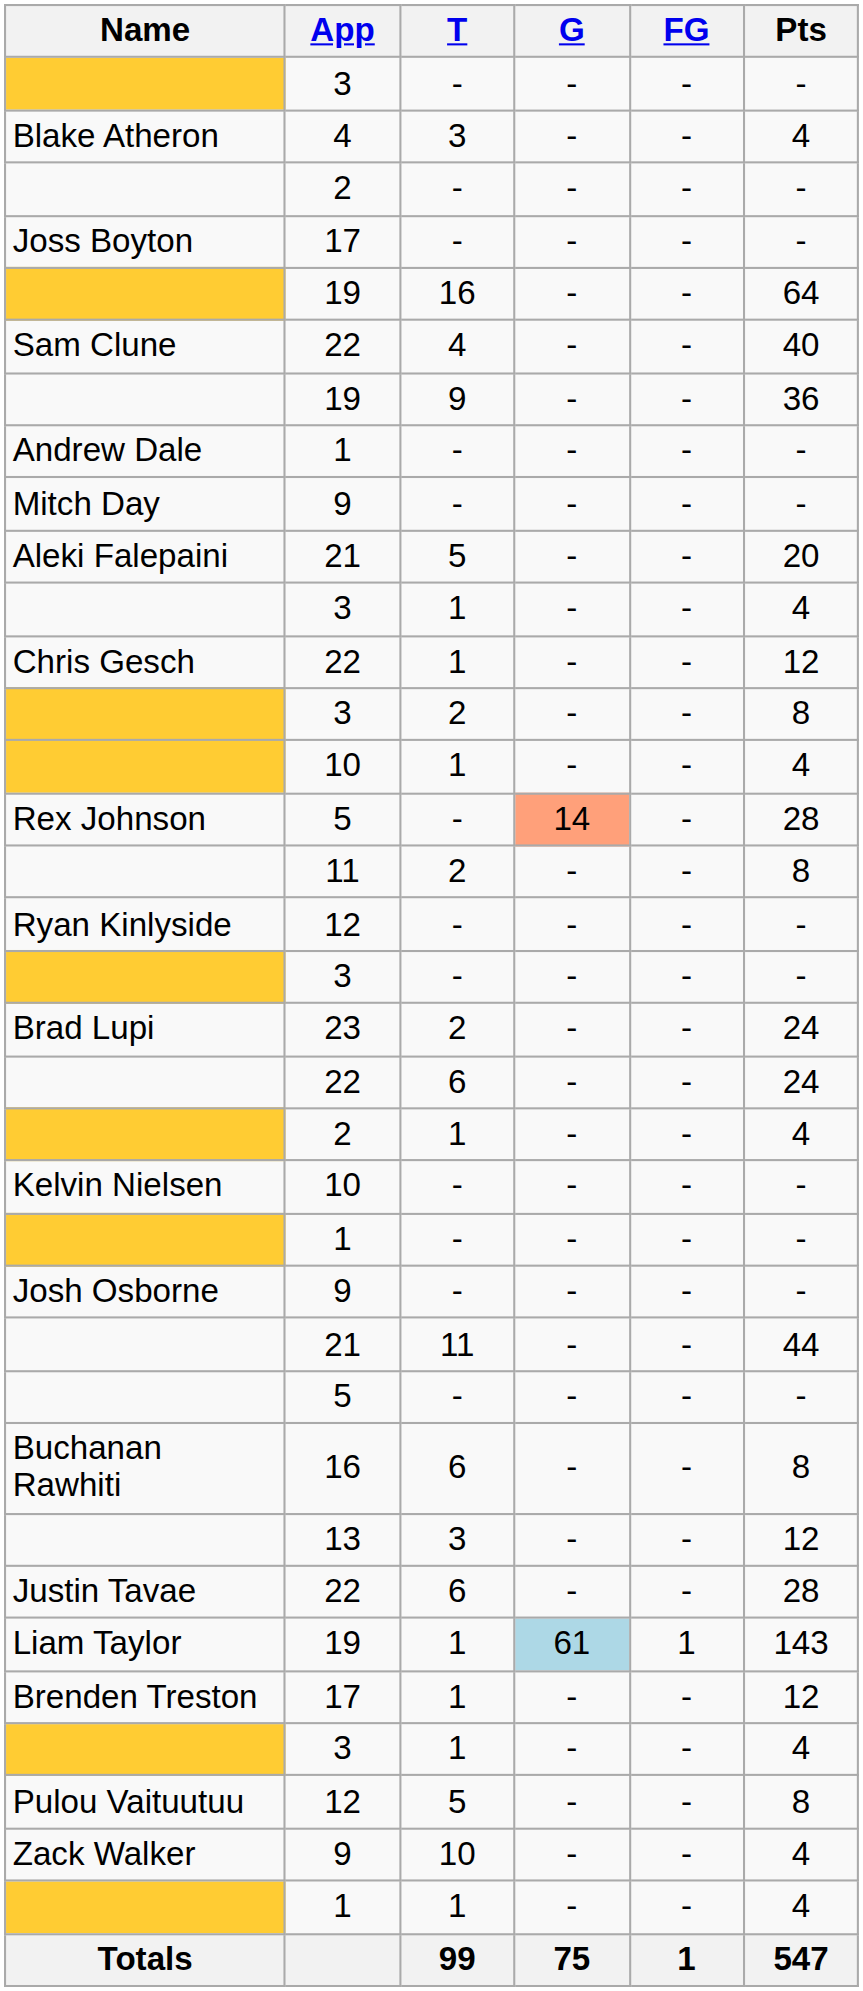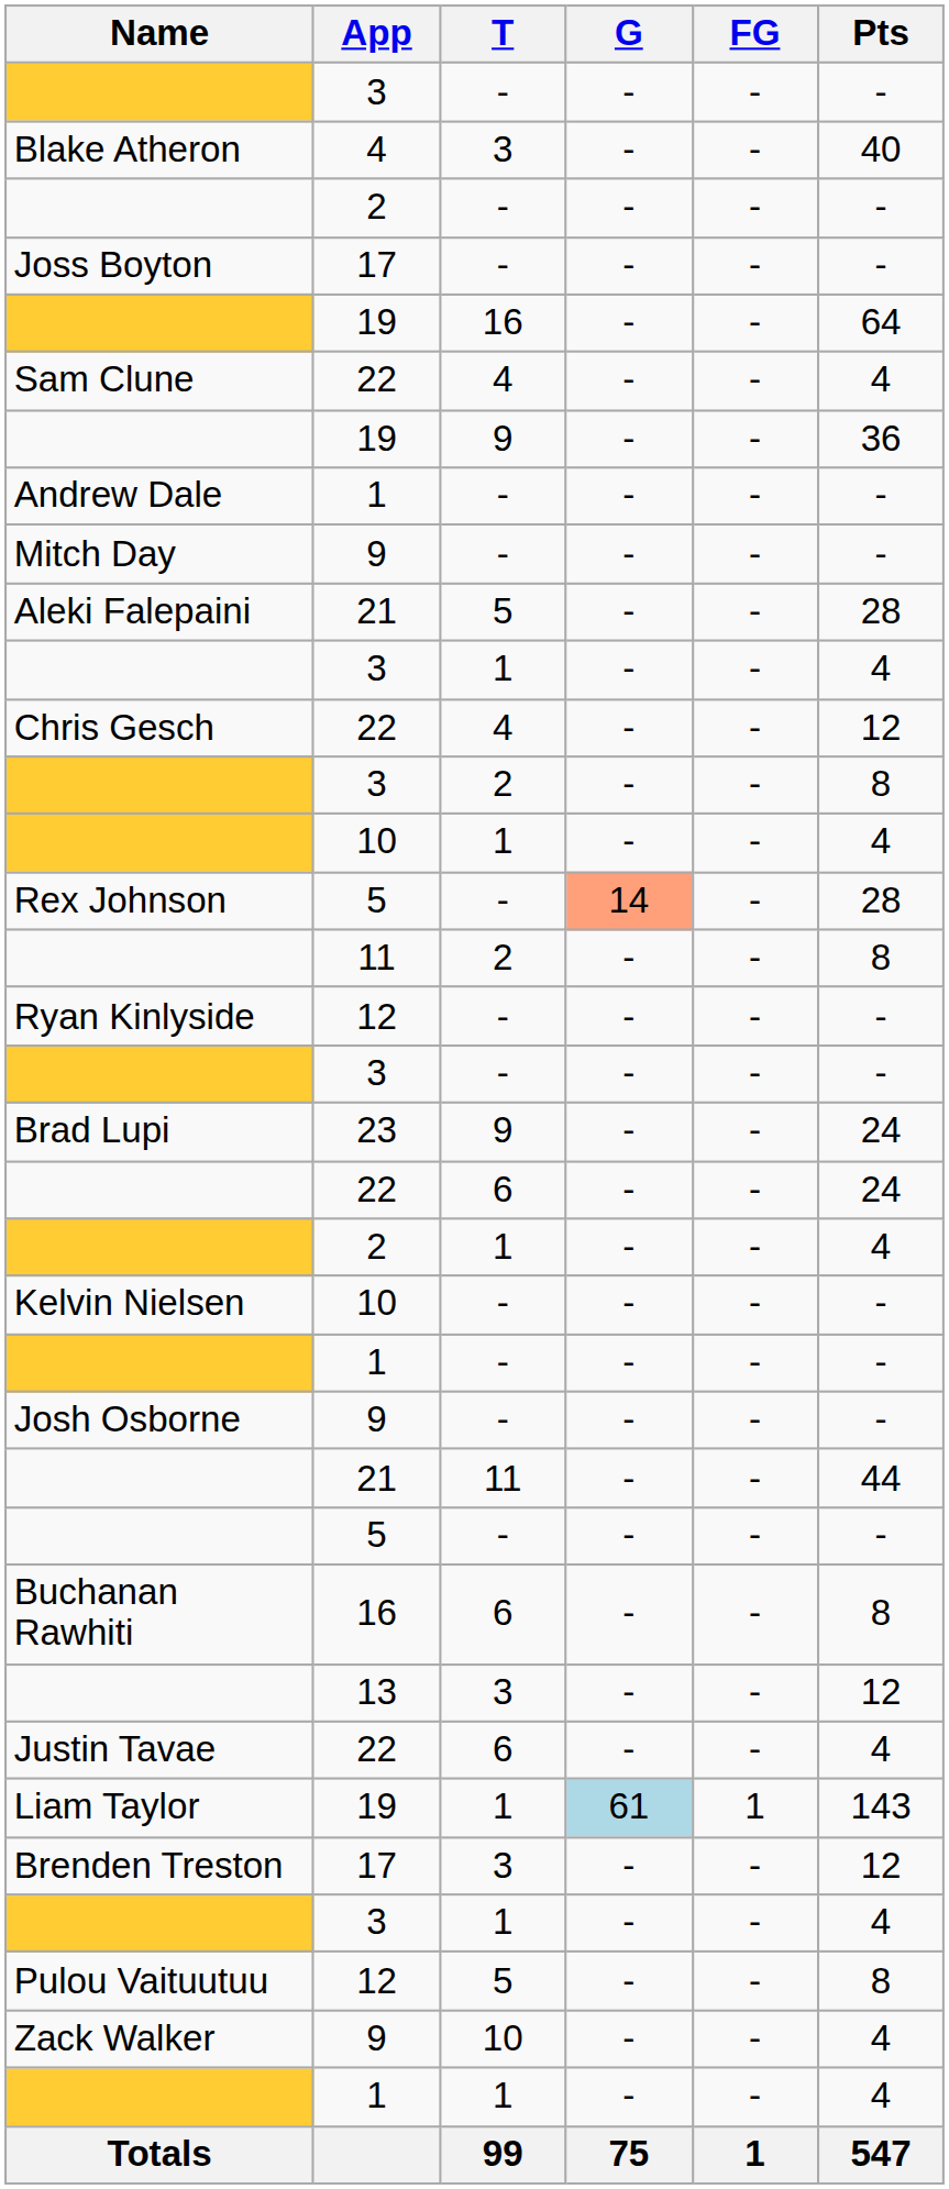Blake Atheron | Pts: 4 -> 40
Sam Clune | Pts: 40 -> 4
Aleki Falepaini | Pts: 20 -> 28
Chris Gesch | T: 1 -> 4
Brad Lupi | T: 2 -> 9
Justin Tavae | Pts: 28 -> 4
Brenden Treston | T: 1 -> 3
